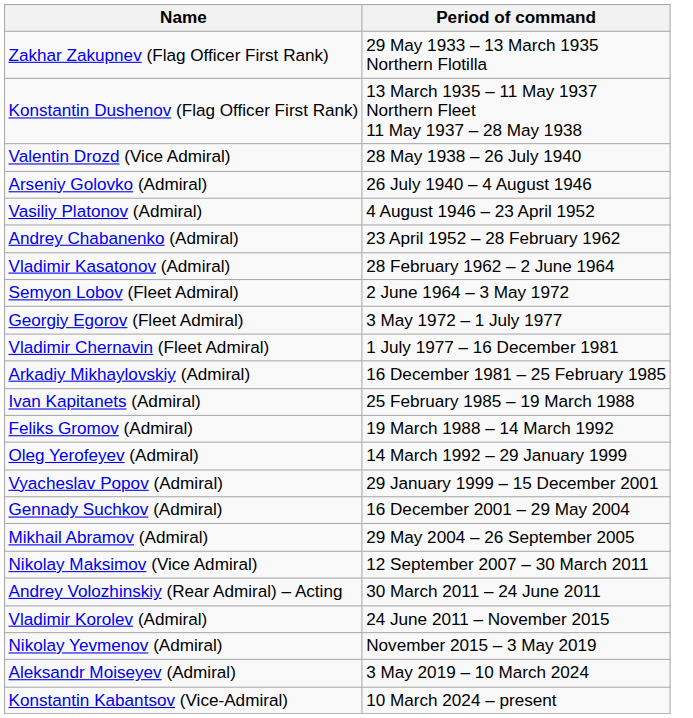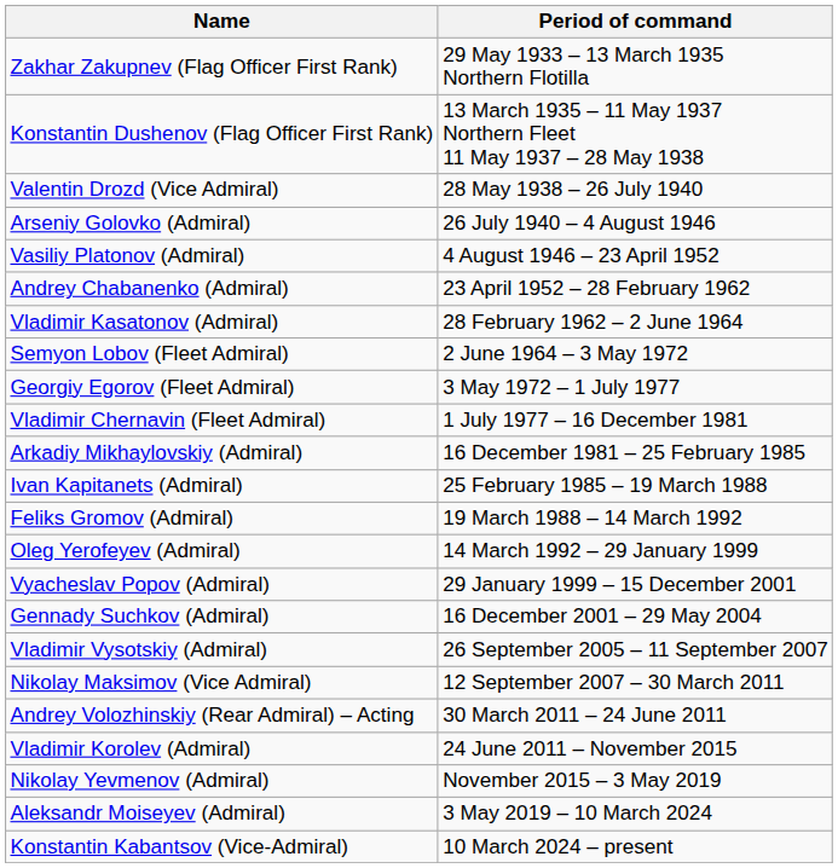- row: Mikhail Abramov (Admiral) | 29 May 2004 – 26 September 2005
+ row: Vladimir Vysotskiy (Admiral) | 26 September 2005 – 11 September 2007
